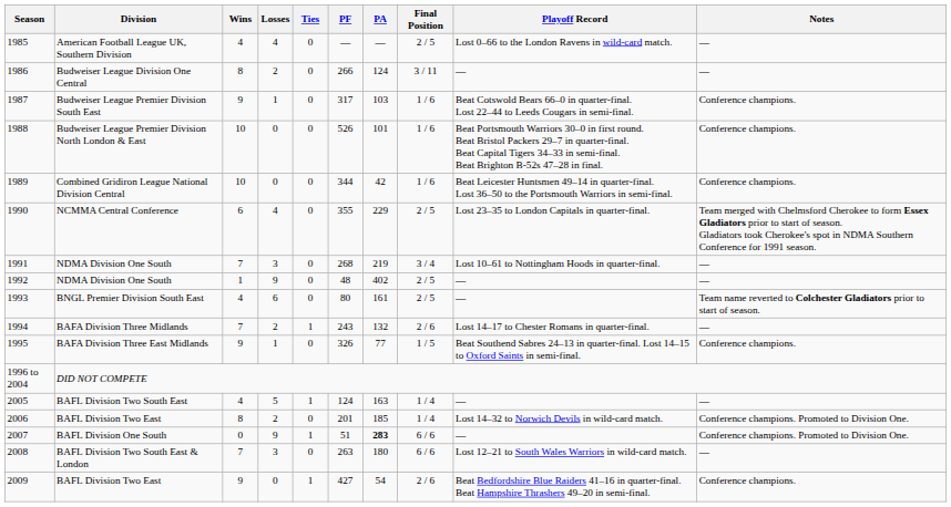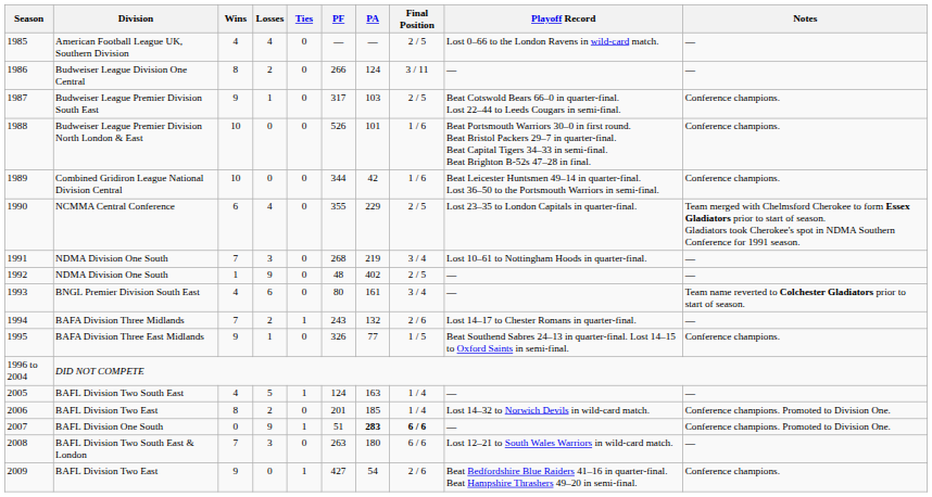1987 | Final Position: 1 / 6 -> 2 / 5
1993 | Final Position: 2 / 5 -> 3 / 4
2007 | Final Position: normal -> bold
